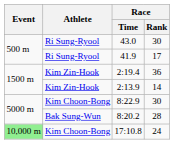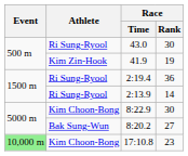41.9 | Athlete: Ri Sung-Ryool -> Kim Zin-Hook
41.9 | Race / Rank: 17 -> 19
2:19.4 | Athlete: Kim Zin-Hook -> Ri Sung-Ryool
2:13.9 | Athlete: Kim Zin-Hook -> Ri Sung-Ryool
8:20.2 | Race / Rank: 28 -> 27
17:10.8 | Race / Rank: 24 -> 23
